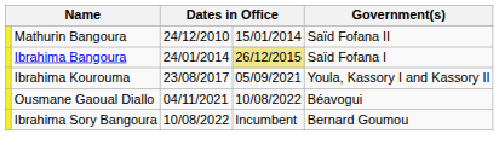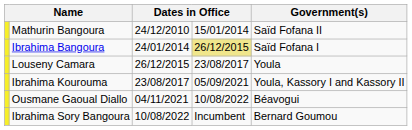+ row: Louseny Camara | 26/12/2015 | 23/08/2017 | Youla
